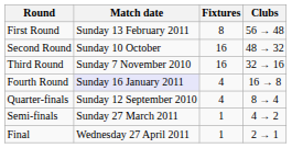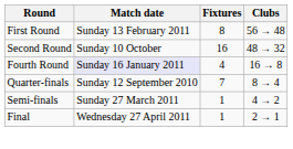- row: Third Round | Sunday 7 November 2010 | 16 | 32 → 16
Quarter-finals | Fixtures: 4 -> 7
